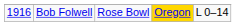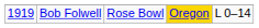Bob Folwell | column 1: 1916 -> 1919
